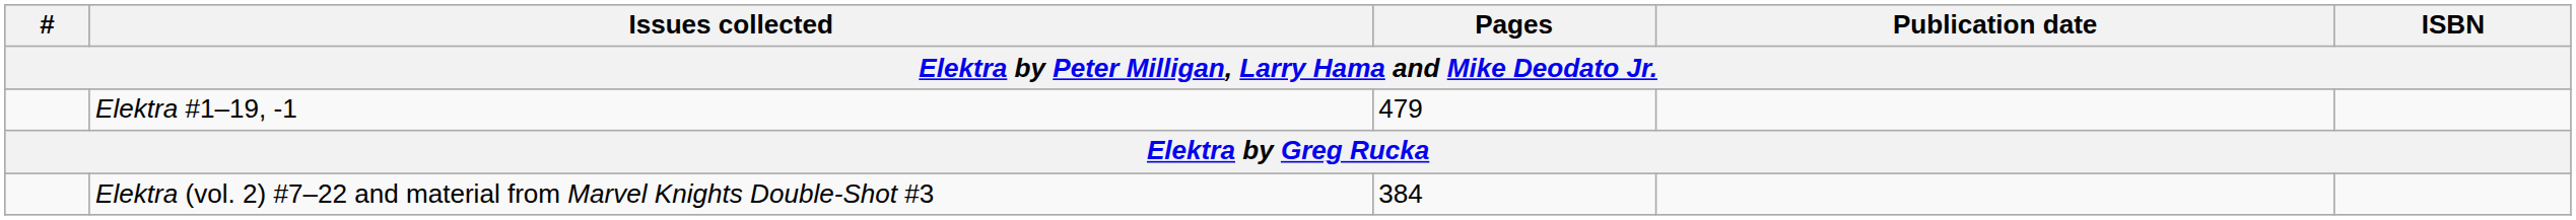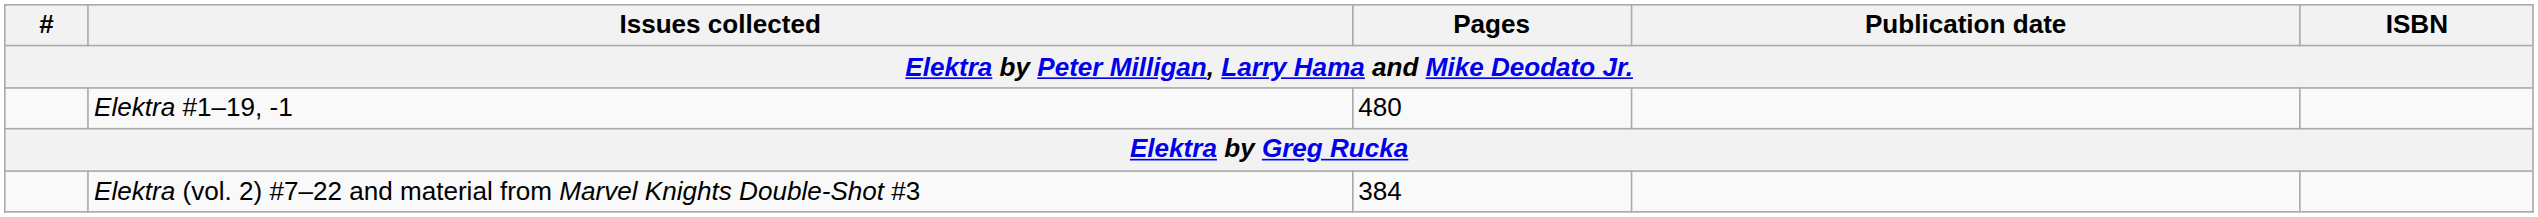Elektra #1–19, -1 | Pages: 479 -> 480
